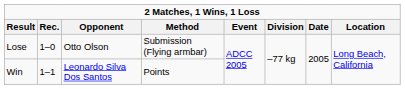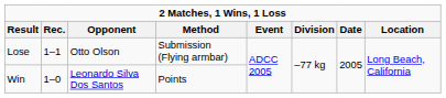Lose | Rec.: 1–0 -> 1–1
Win | Rec.: 1–1 -> 1–0
